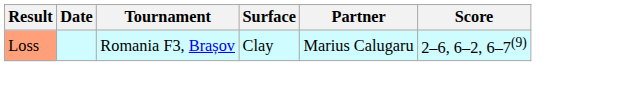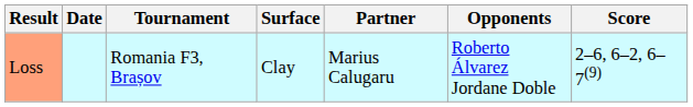+ column: Opponents | Roberto Álvarez Jordane Doble
